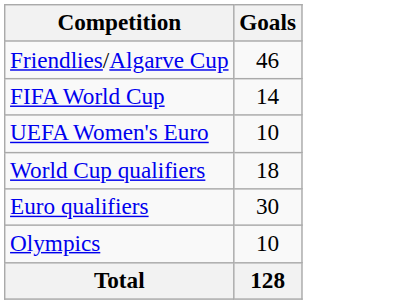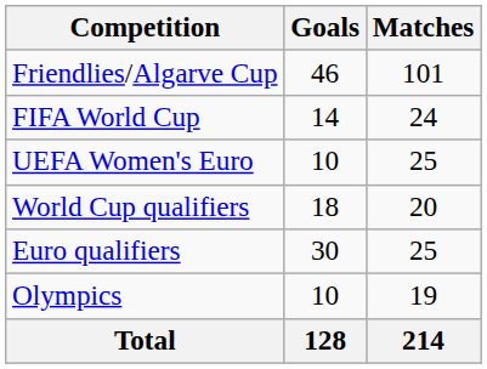+ column: Matches | 101 | 24 | 25 | 20 | 25 | 19 | 214
